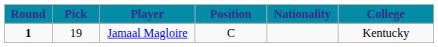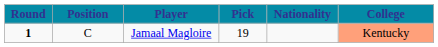columns swapped: Pick <-> Position
Jamaal Magloire | College: no background -> lightsalmon background
